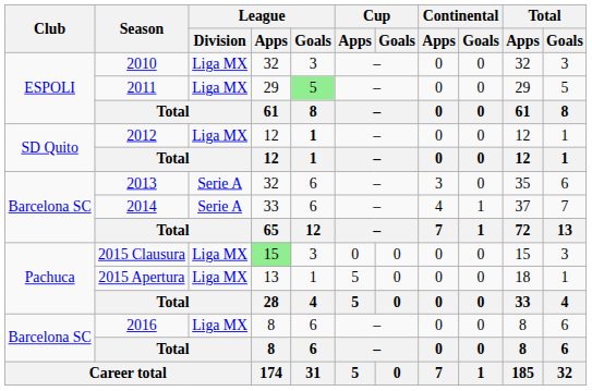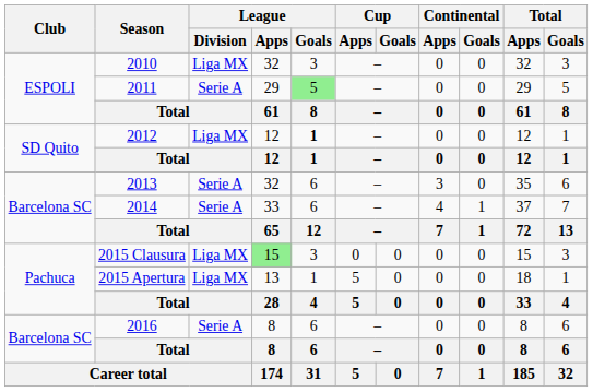2011 | League / Division: Liga MX -> Serie A
2016 | League / Division: Liga MX -> Serie A
